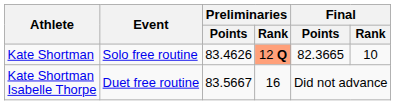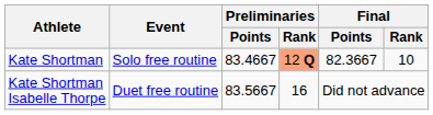Kate Shortman | Preliminaries / Points: 83.4626 -> 83.4667
Kate Shortman | Final / Points: 82.3665 -> 82.3667
